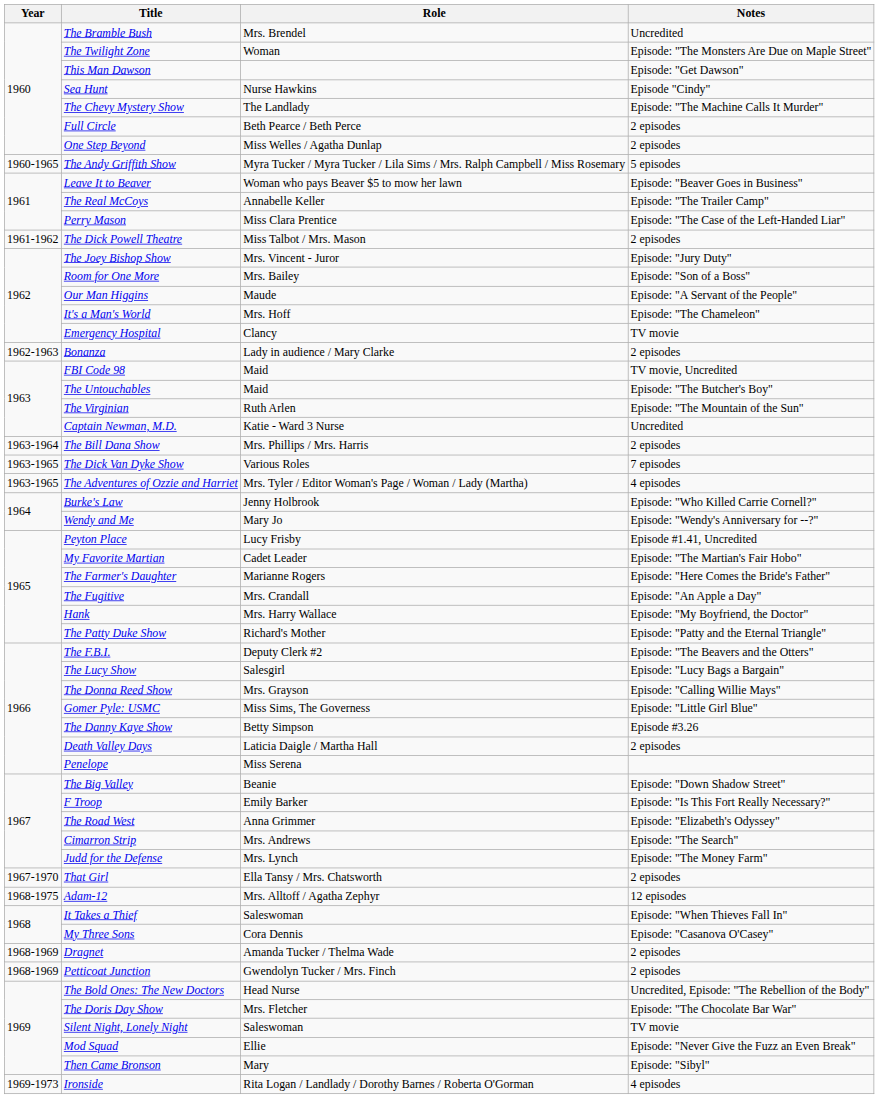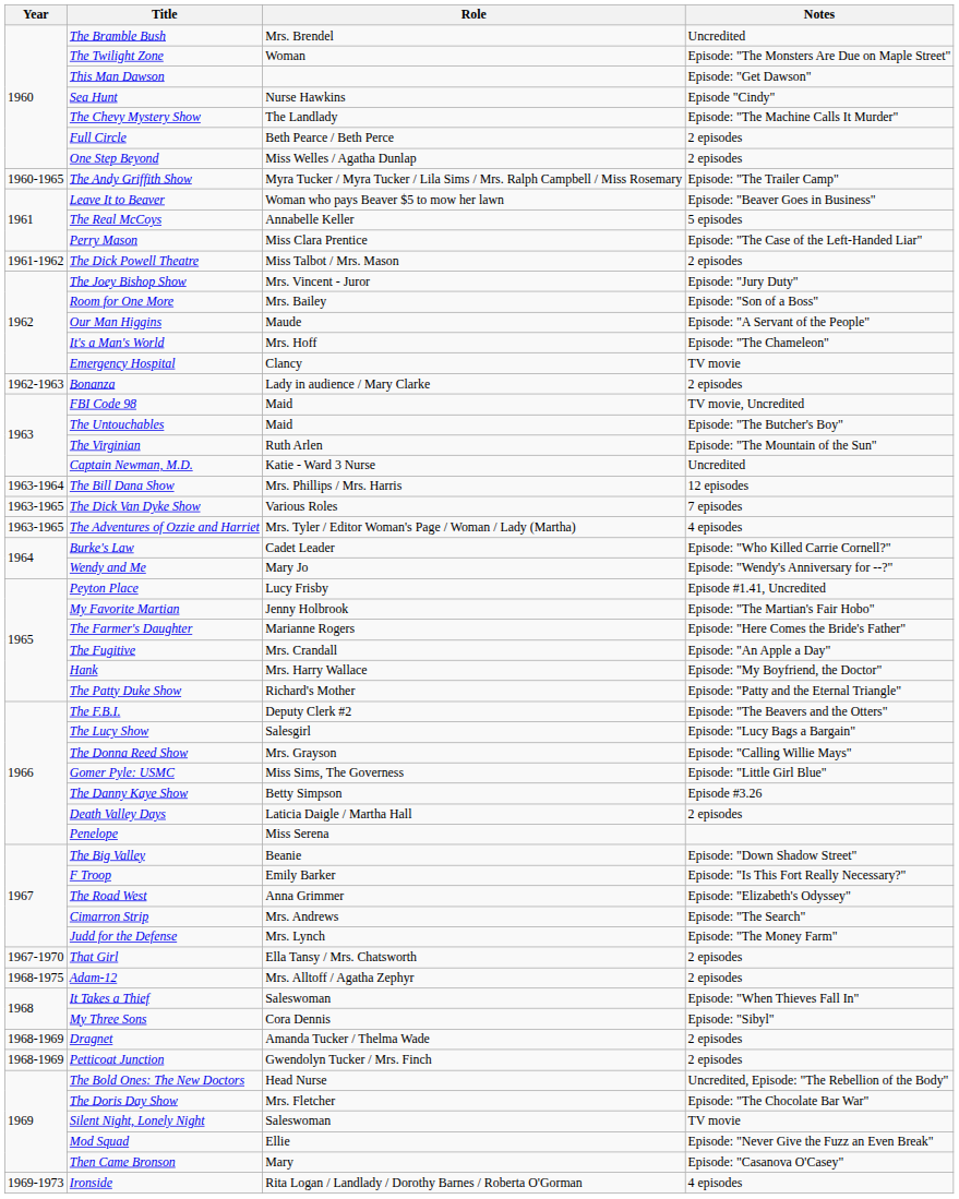The Andy Griffith Show | Notes: 5 episodes -> Episode: "The Trailer Camp"
The Real McCoys | Notes: Episode: "The Trailer Camp" -> 5 episodes
The Bill Dana Show | Notes: 2 episodes -> 12 episodes
Burke's Law | Role: Jenny Holbrook -> Cadet Leader
My Favorite Martian | Role: Cadet Leader -> Jenny Holbrook
Adam-12 | Notes: 12 episodes -> 2 episodes
My Three Sons | Notes: Episode: "Casanova O'Casey" -> Episode: "Sibyl"
Then Came Bronson | Notes: Episode: "Sibyl" -> Episode: "Casanova O'Casey"
